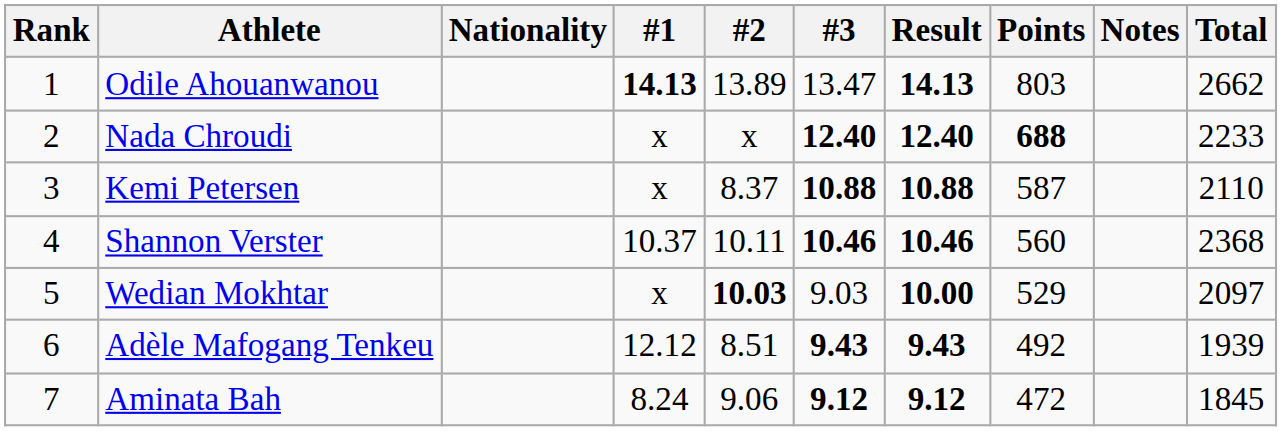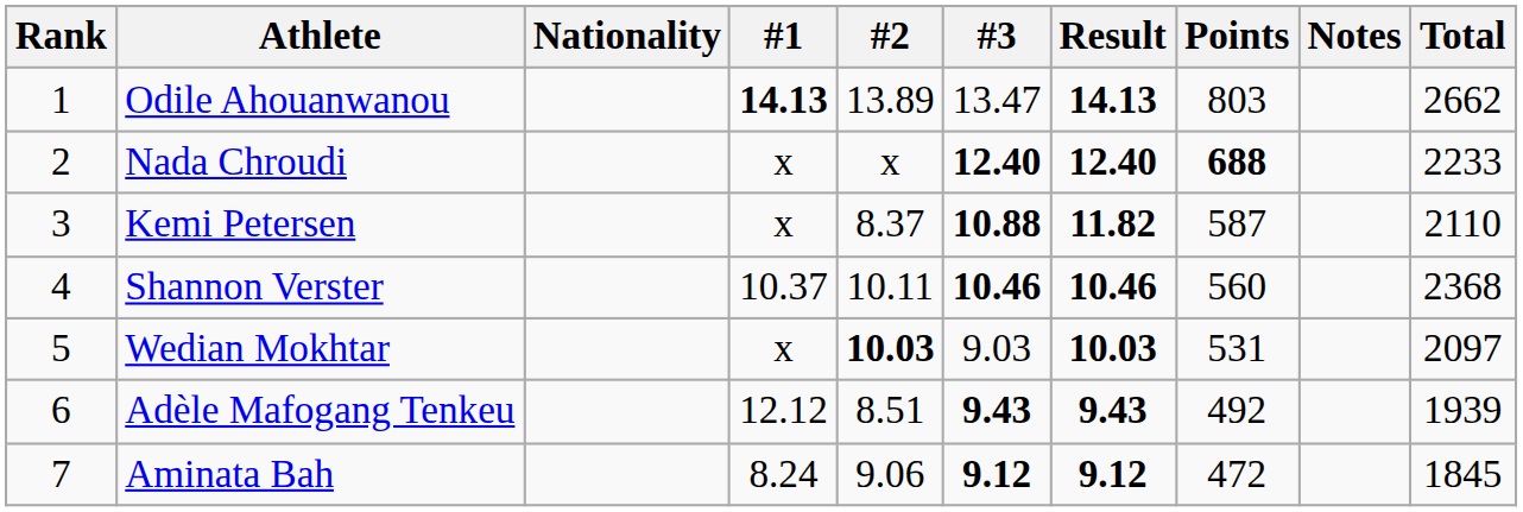Kemi Petersen | Result: 10.88 -> 11.82
Wedian Mokhtar | Result: 10.00 -> 10.03
Wedian Mokhtar | Points: 529 -> 531
